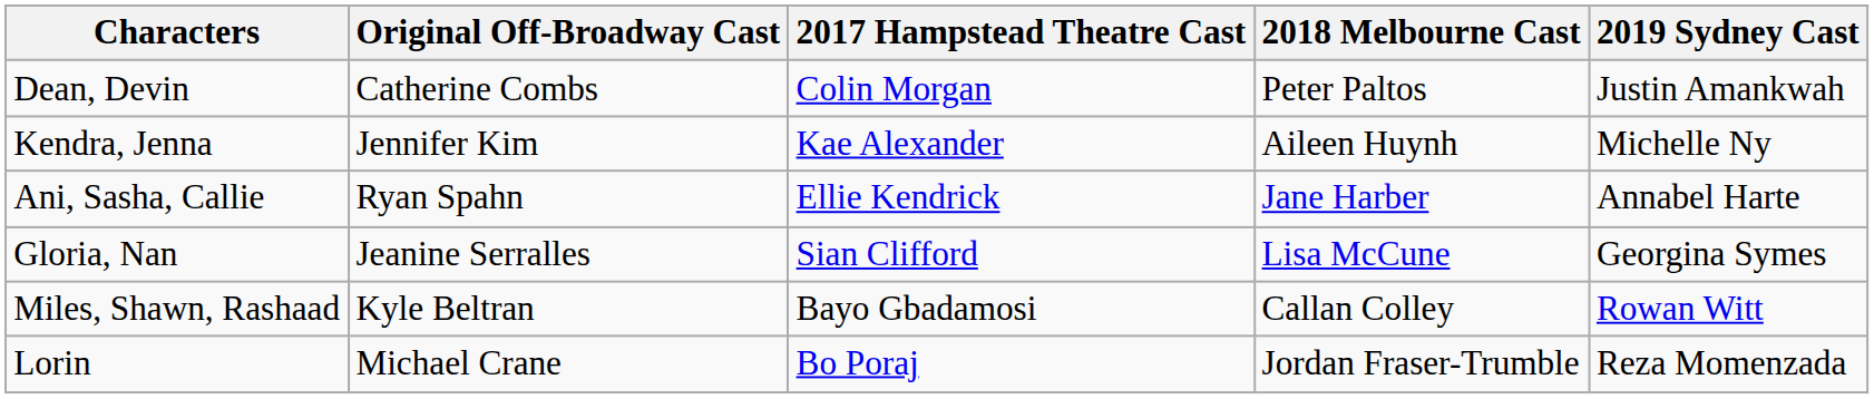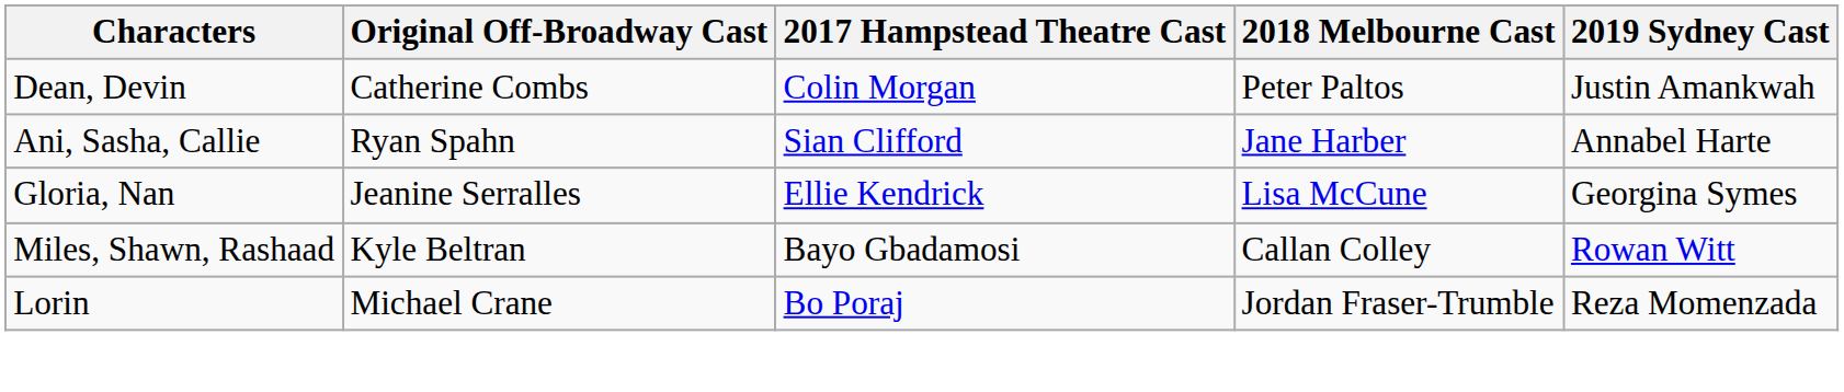- row: Kendra, Jenna | Jennifer Kim | Kae Alexander | Aileen Huynh | Michelle Ny
Ani, Sasha, Callie | 2017 Hampstead Theatre Cast: Ellie Kendrick -> Sian Clifford
Gloria, Nan | 2017 Hampstead Theatre Cast: Sian Clifford -> Ellie Kendrick
